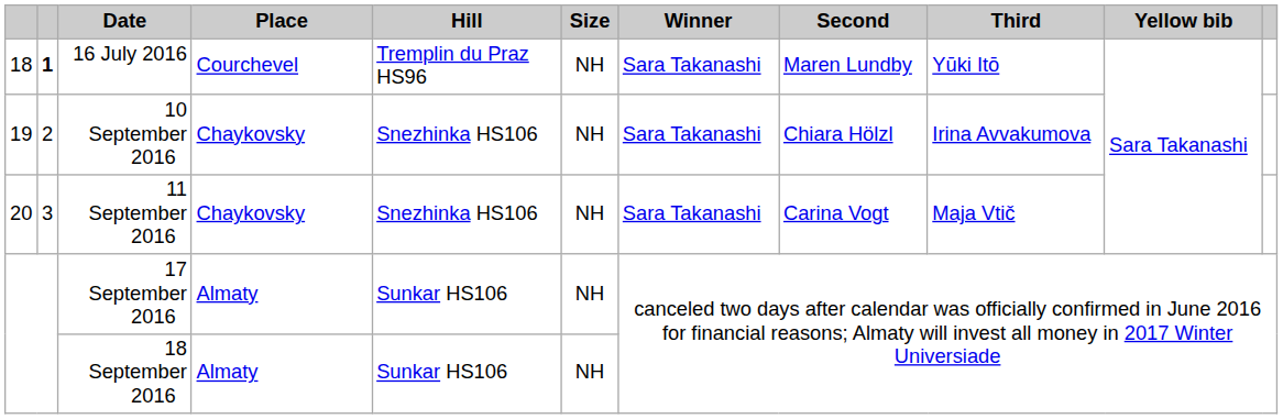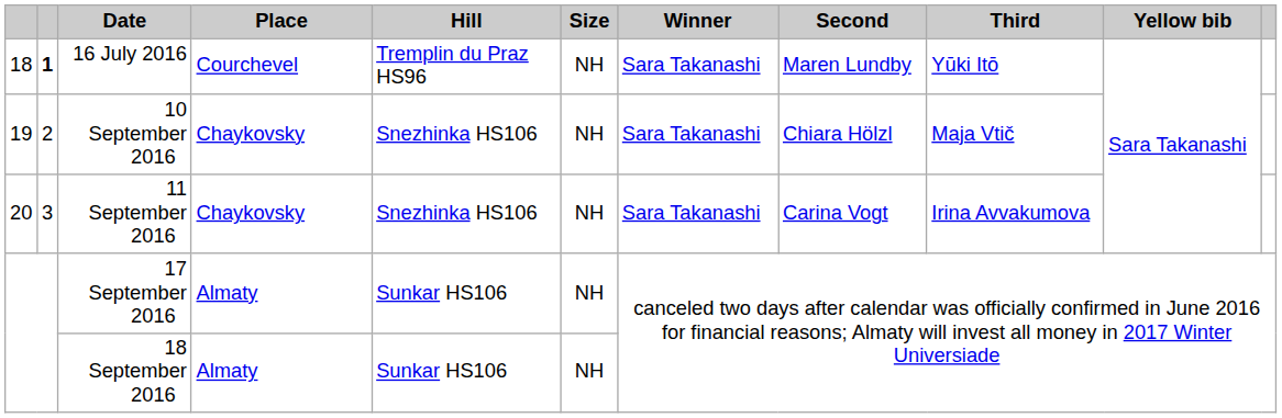10 September 2016 | Third: Irina Avvakumova -> Maja Vtič
11 September 2016 | Third: Maja Vtič -> Irina Avvakumova
